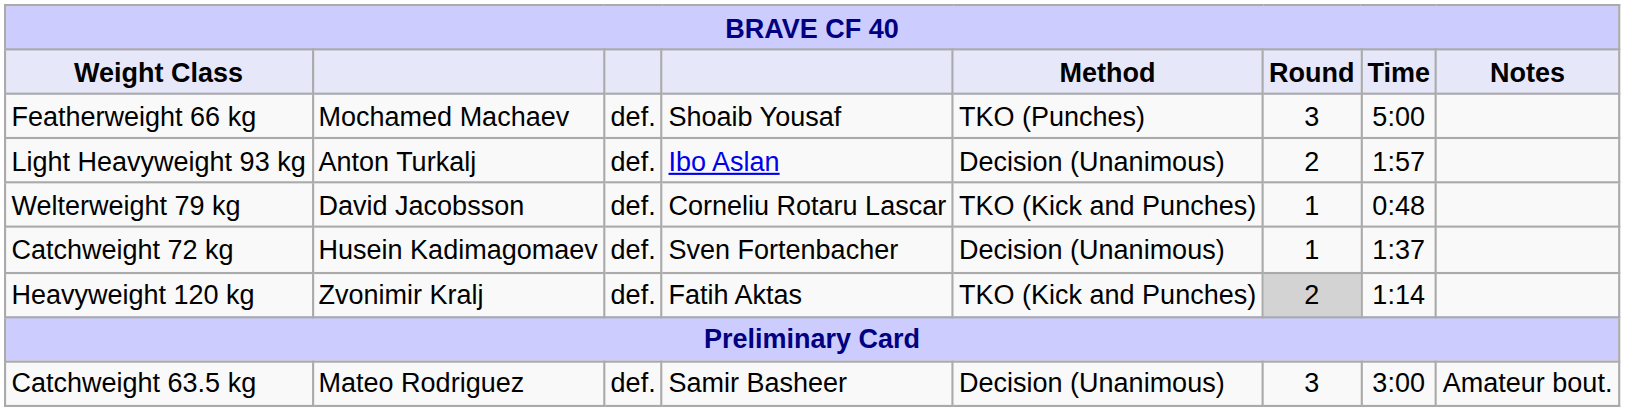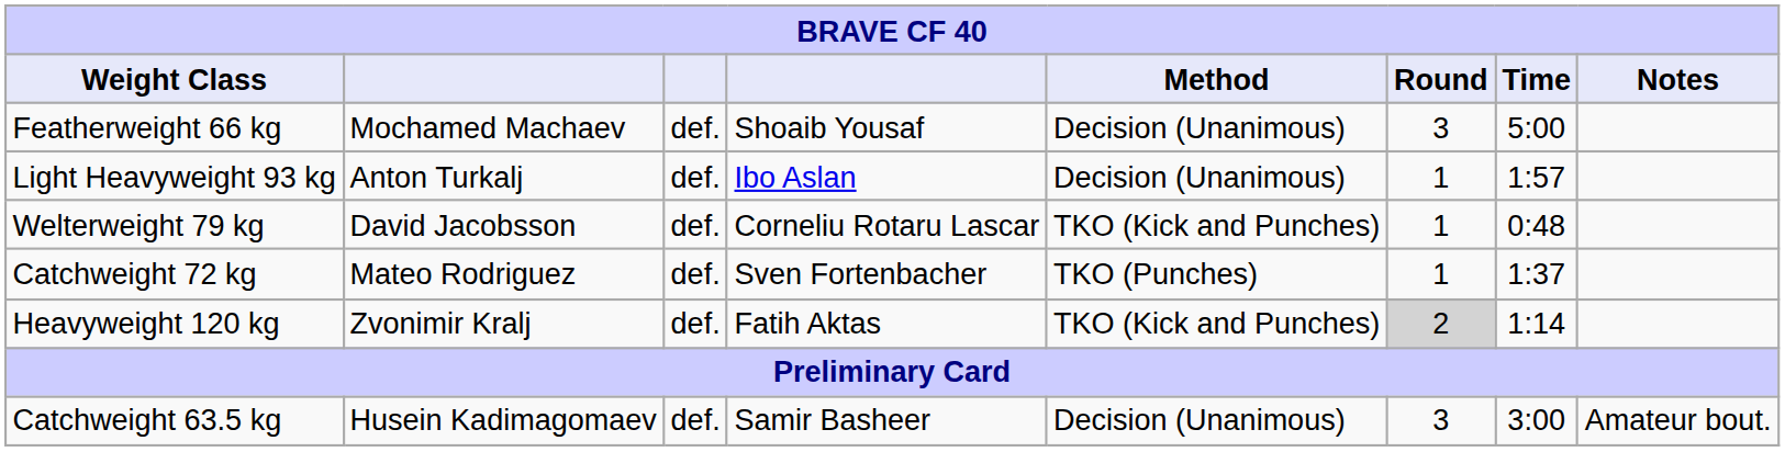Featherweight 66 kg | Method: TKO (Punches) -> Decision (Unanimous)
Light Heavyweight 93 kg | Round: 2 -> 1
Catchweight 72 kg | column 2: Husein Kadimagomaev -> Mateo Rodriguez
Catchweight 72 kg | Method: Decision (Unanimous) -> TKO (Punches)
Catchweight 63.5 kg | column 2: Mateo Rodriguez -> Husein Kadimagomaev
